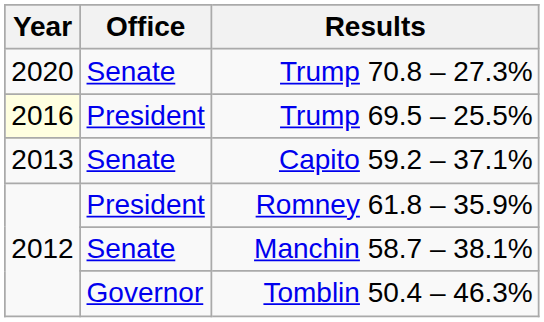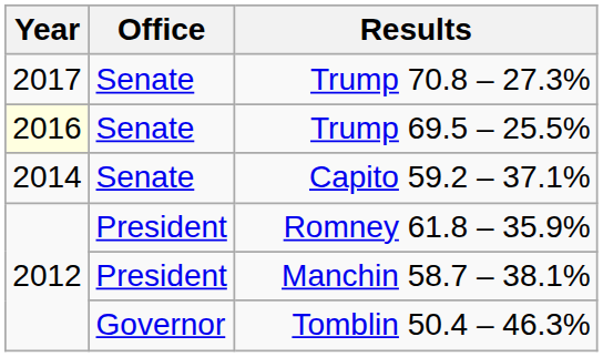Trump 70.8 – 27.3% | Year: 2020 -> 2017
Trump 69.5 – 25.5% | Office: President -> Senate
Capito 59.2 – 37.1% | Year: 2013 -> 2014
Manchin 58.7 – 38.1% | Office: Senate -> President
